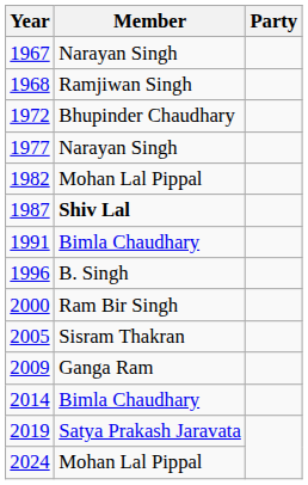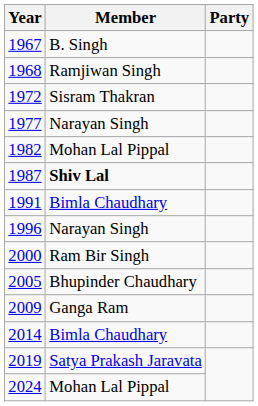1967 | Member: Narayan Singh -> B. Singh
1972 | Member: Bhupinder Chaudhary -> Sisram Thakran
1996 | Member: B. Singh -> Narayan Singh
2005 | Member: Sisram Thakran -> Bhupinder Chaudhary
